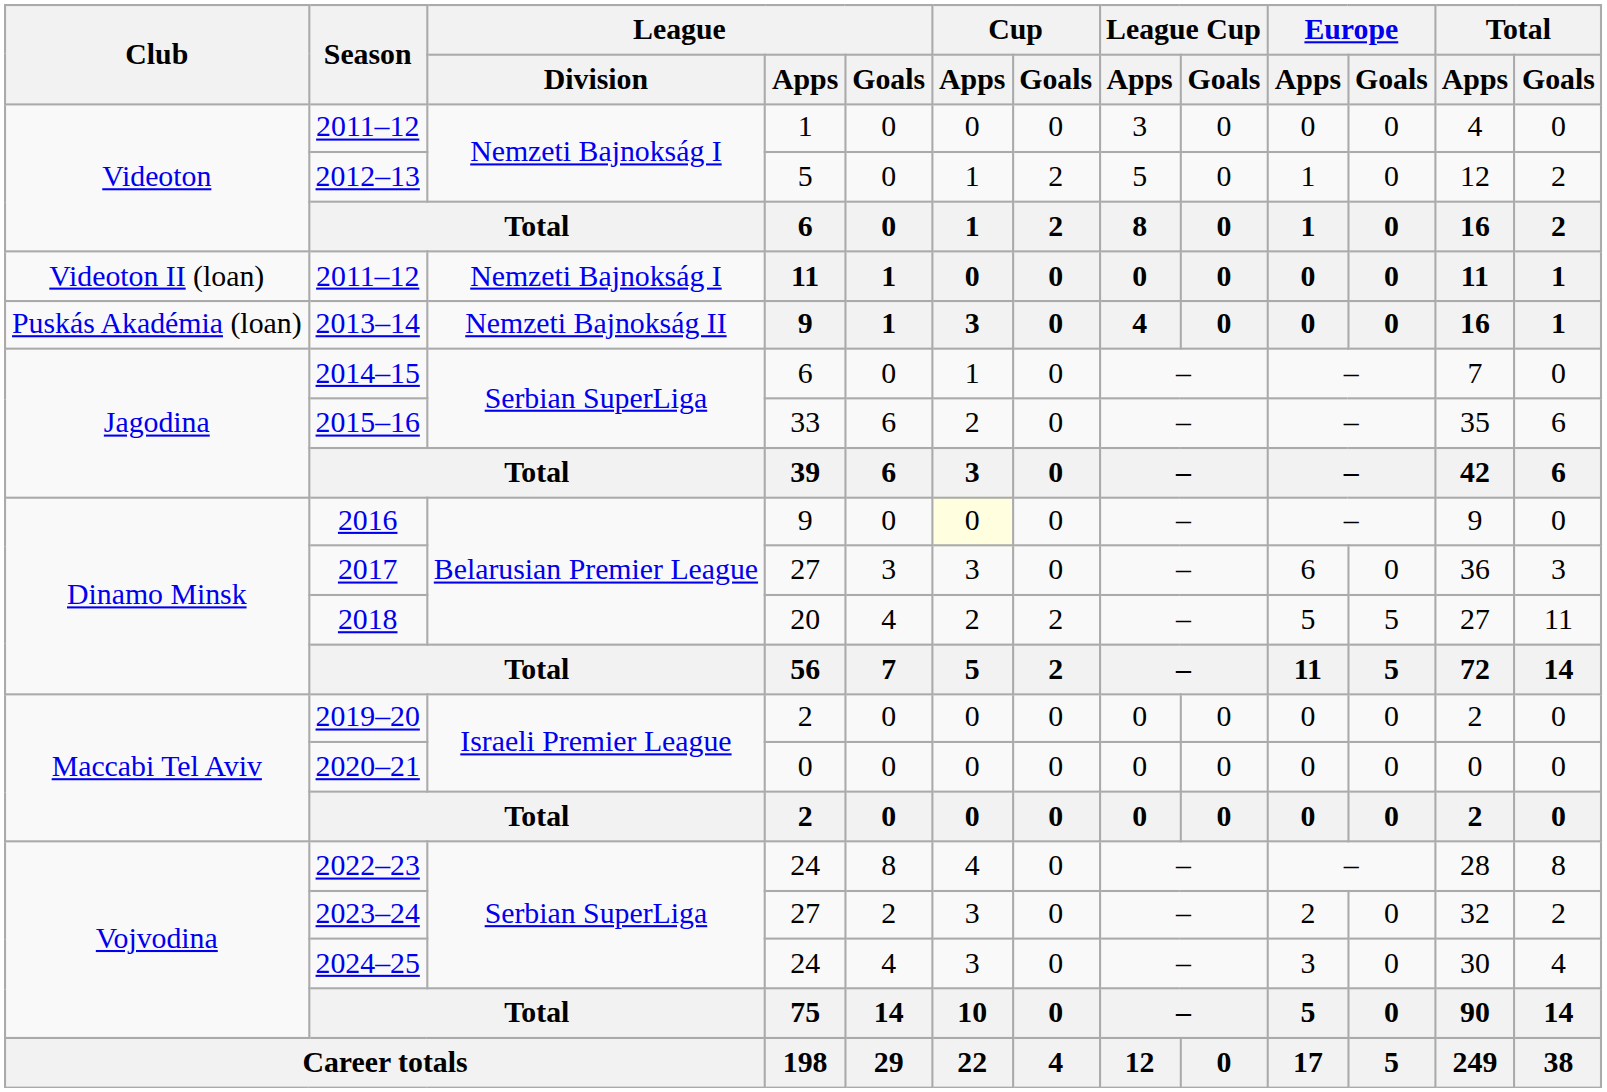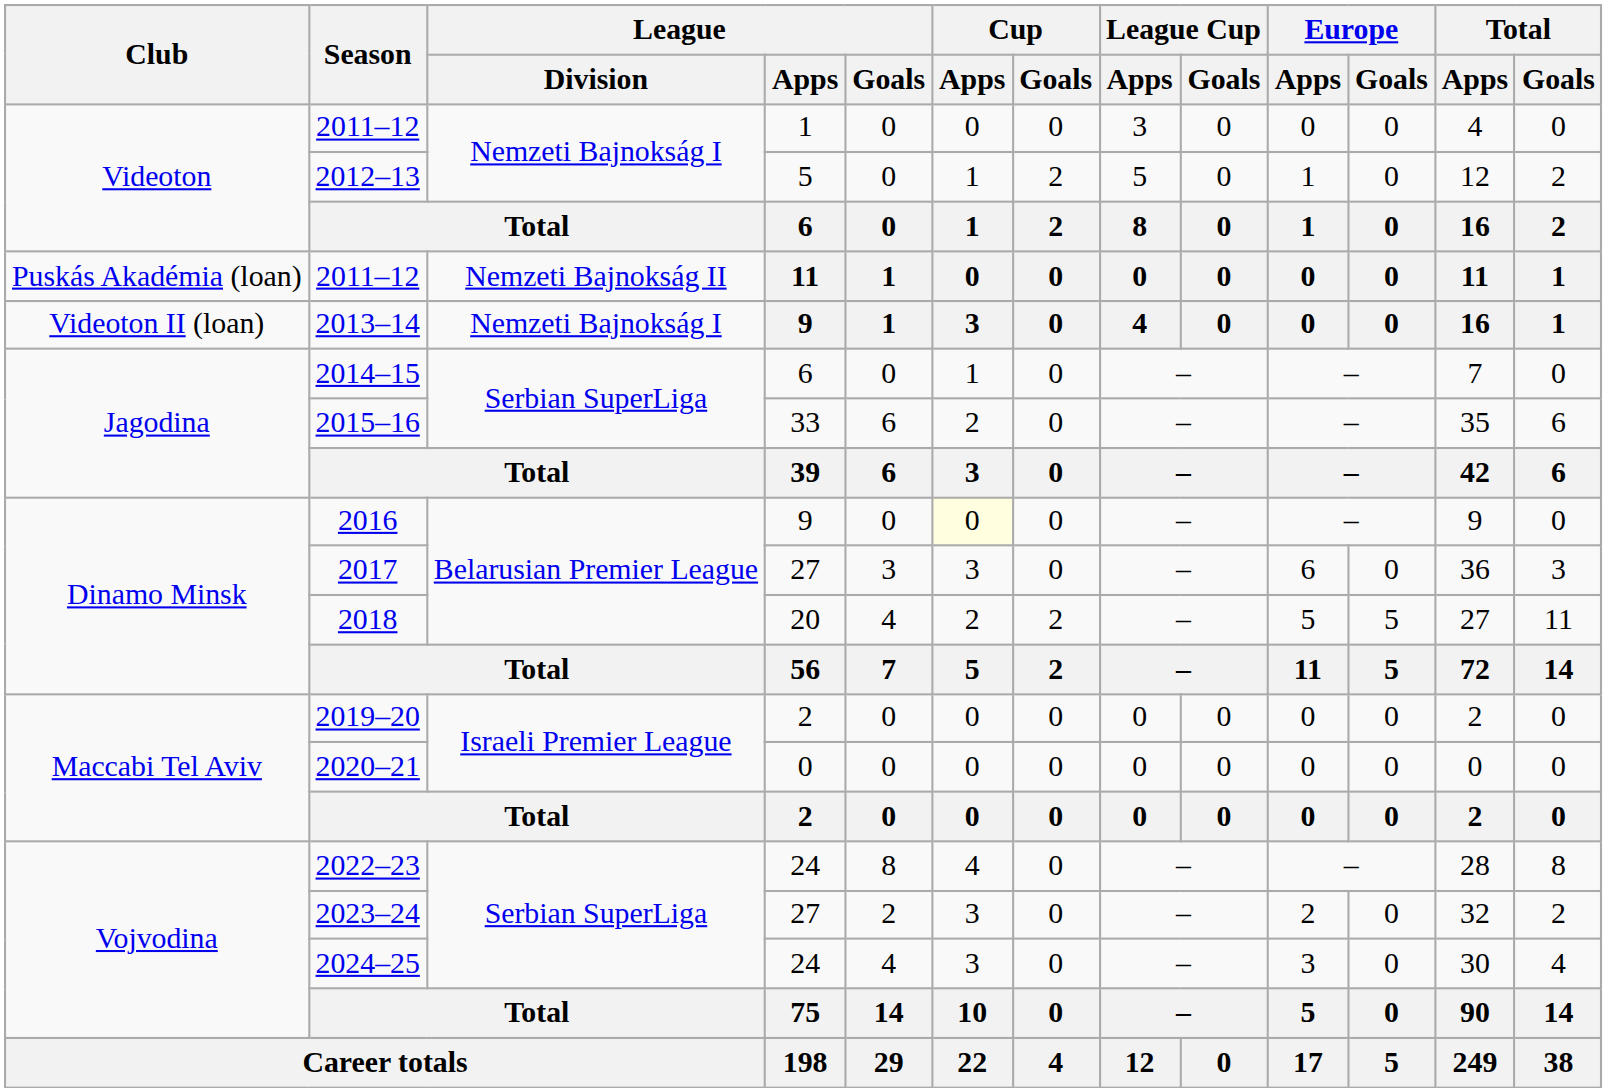2011–12 / 11 | Club: Videoton II (loan) -> Puskás Akadémia (loan)
2011–12 / 11 | League / Division: Nemzeti Bajnokság I -> Nemzeti Bajnokság II
2013–14 | Club: Puskás Akadémia (loan) -> Videoton II (loan)
2013–14 | League / Division: Nemzeti Bajnokság II -> Nemzeti Bajnokság I
